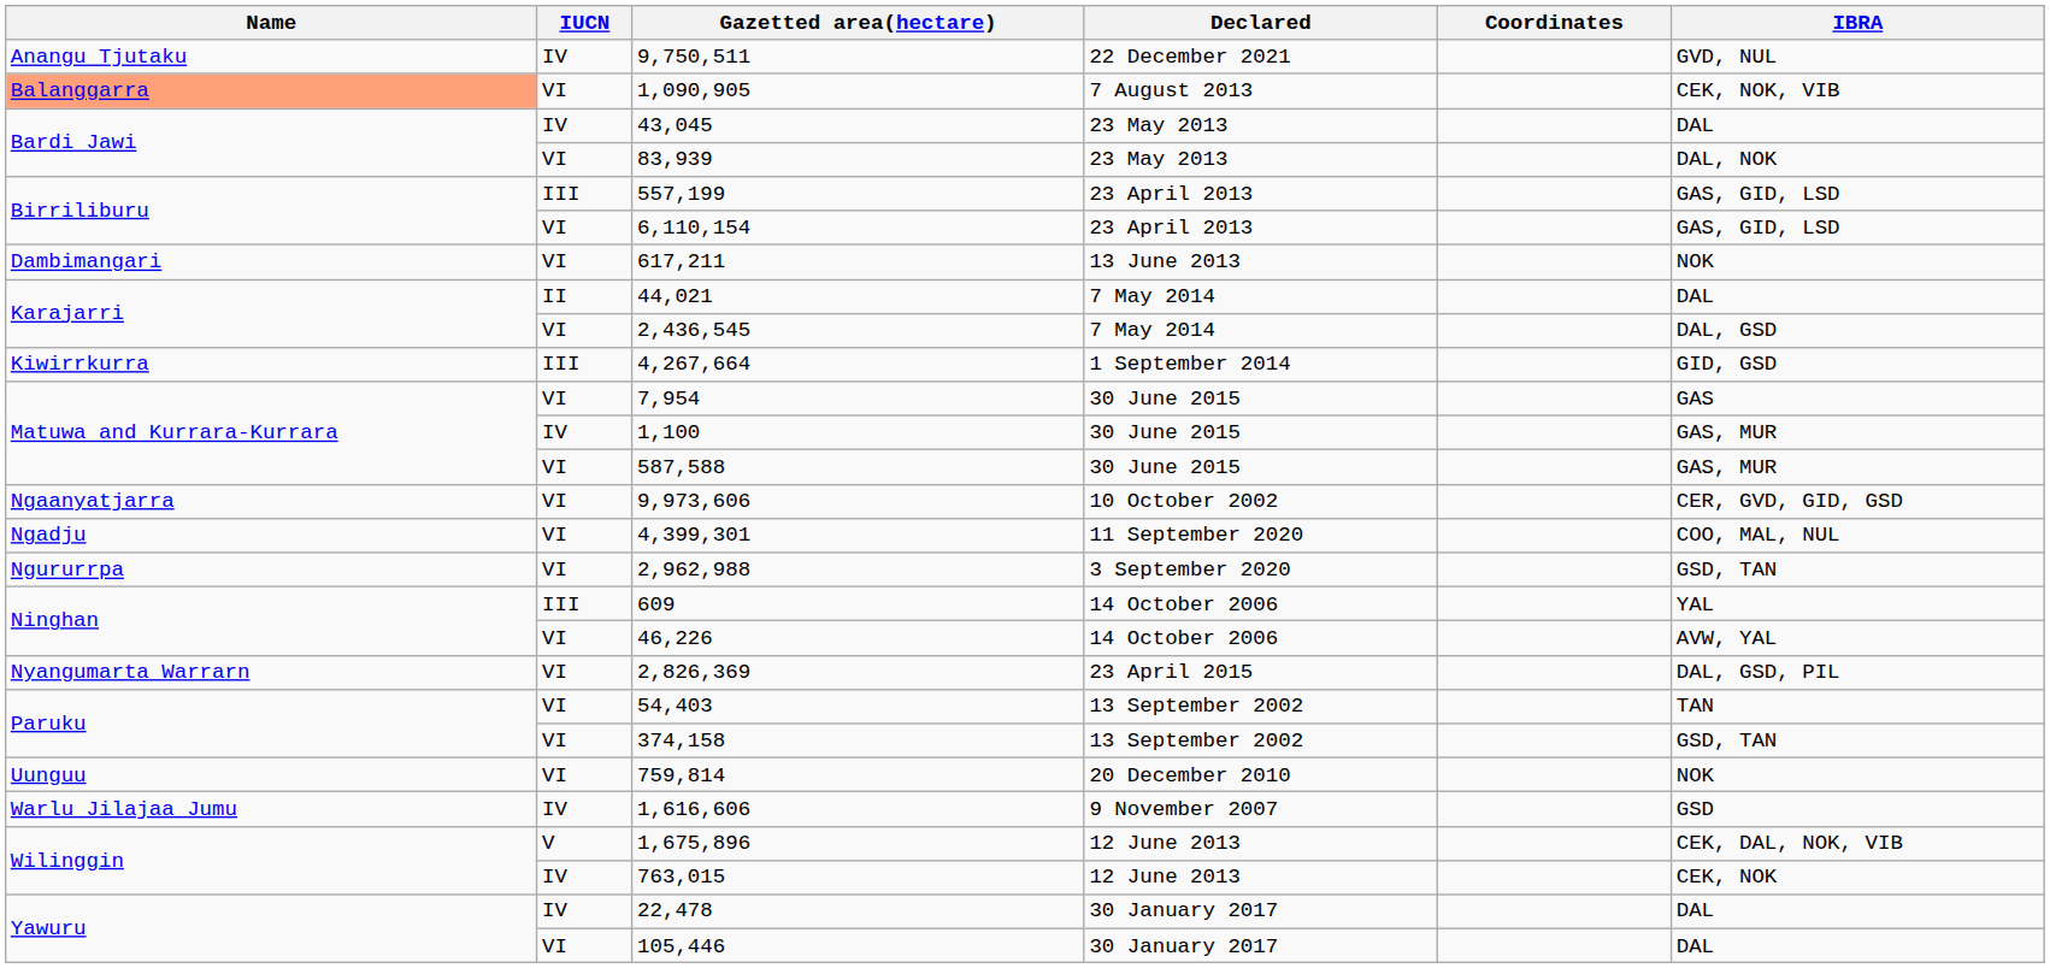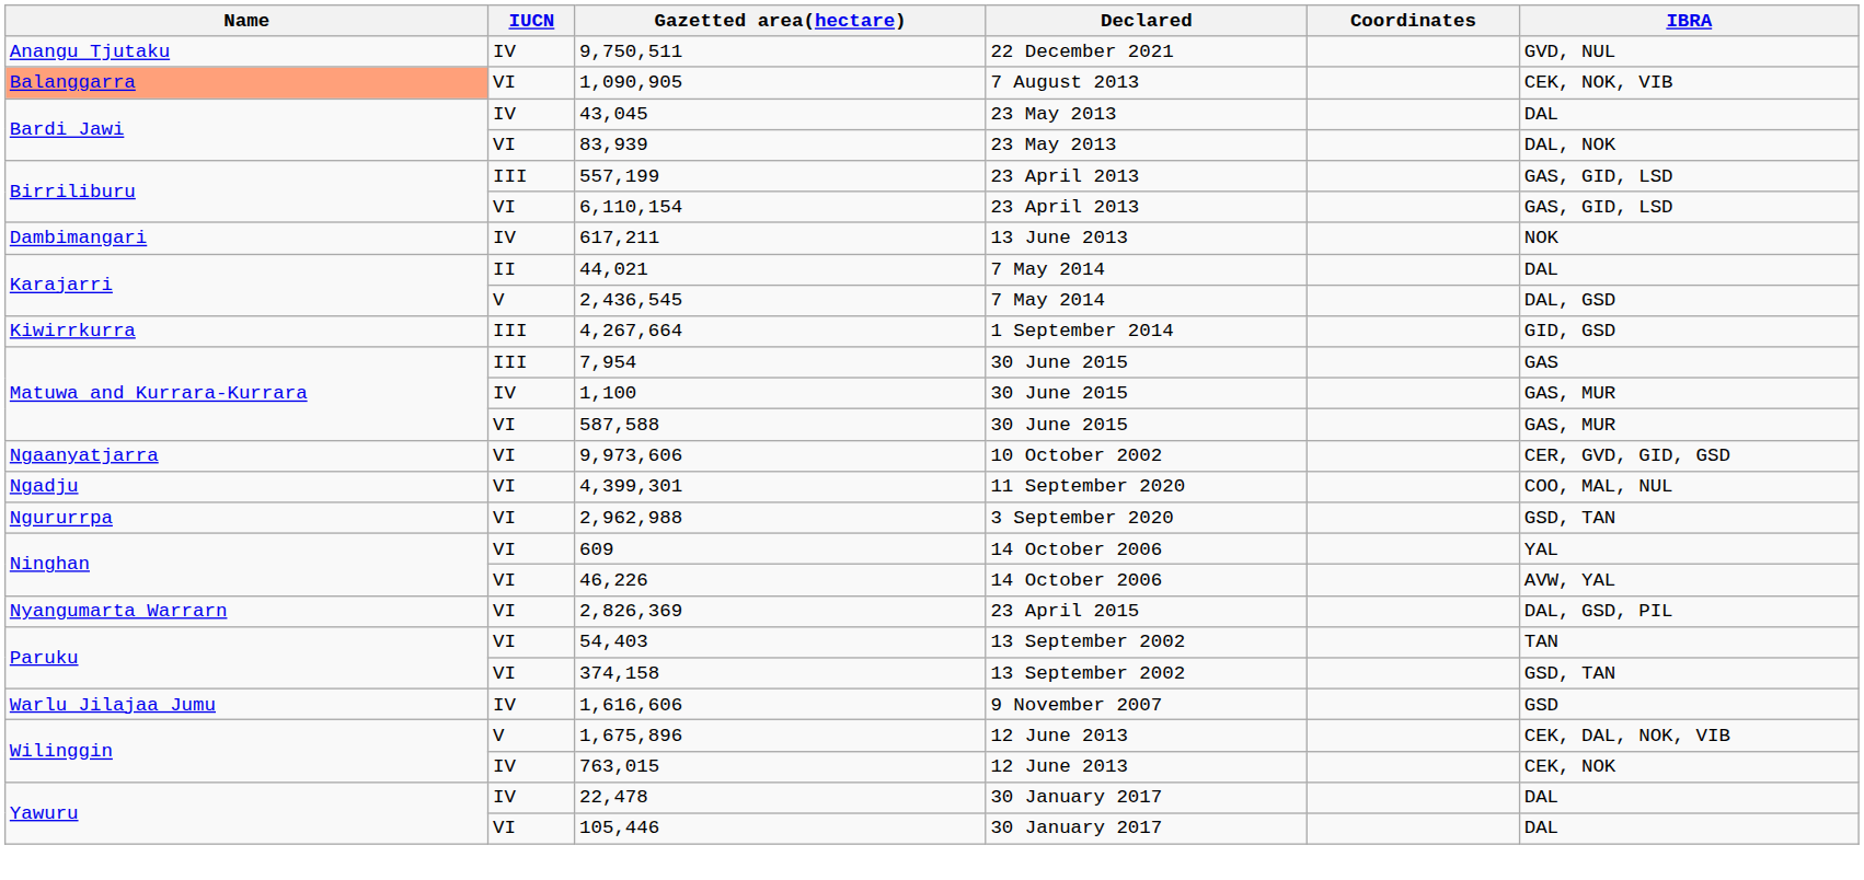617,211 | IUCN: VI -> IV
2,436,545 | IUCN: VI -> V
7,954 | IUCN: VI -> III
609 | IUCN: III -> VI
- row: Uunguu | VI | 759,814 | 20 December 2010 | NOK
